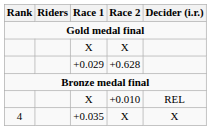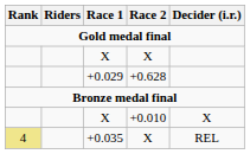X / +0.010 | Decider (i.r.): REL -> X
+0.035 | Rank: no background -> khaki background
+0.035 | Decider (i.r.): X -> REL
